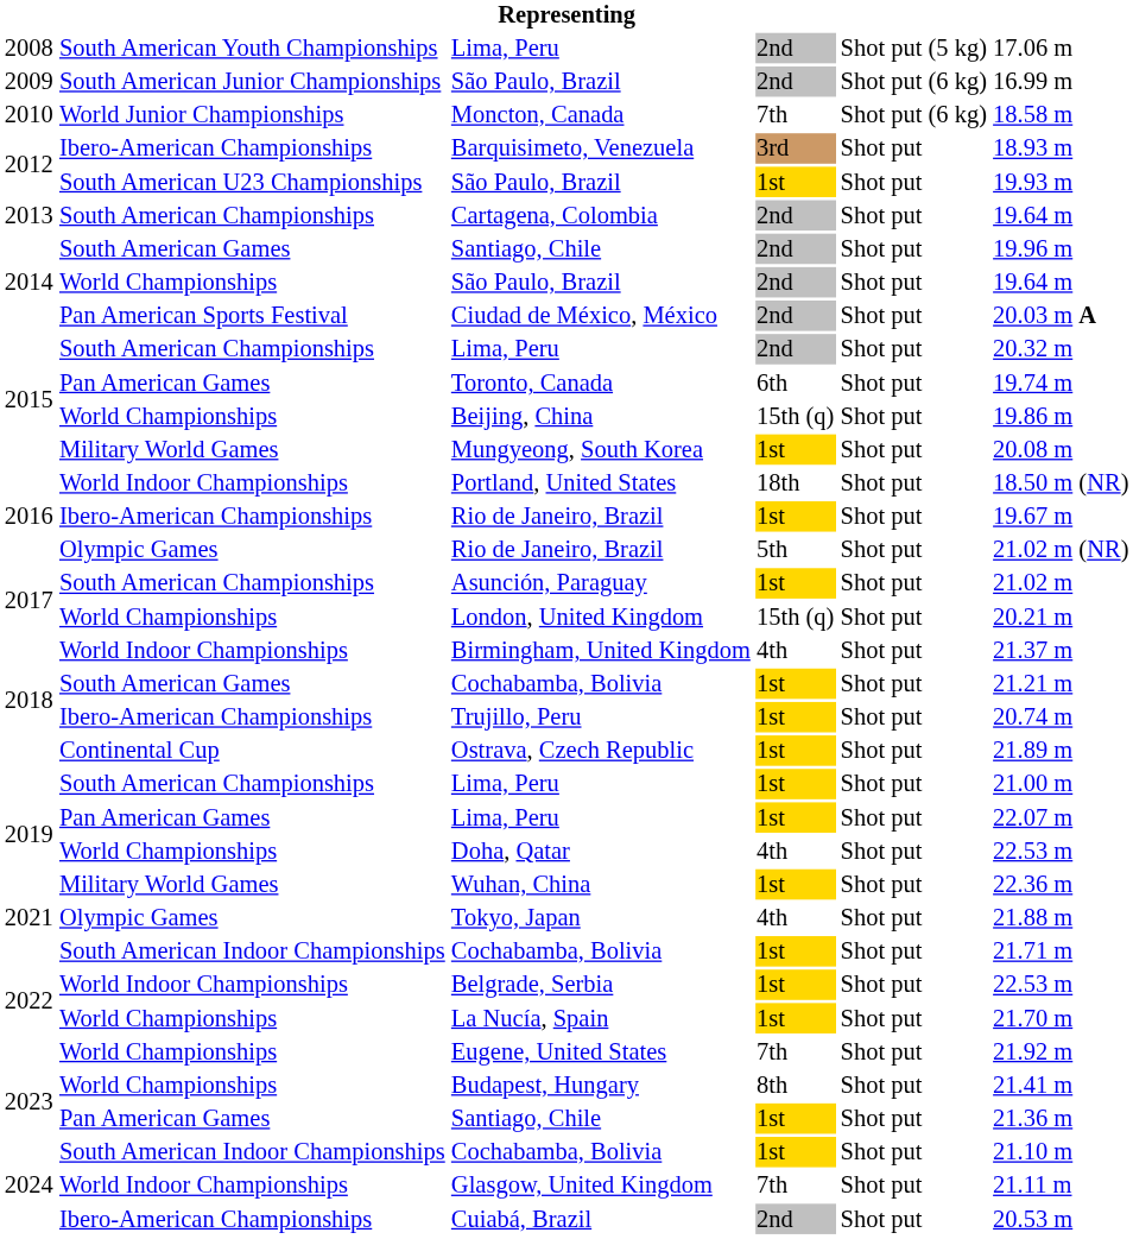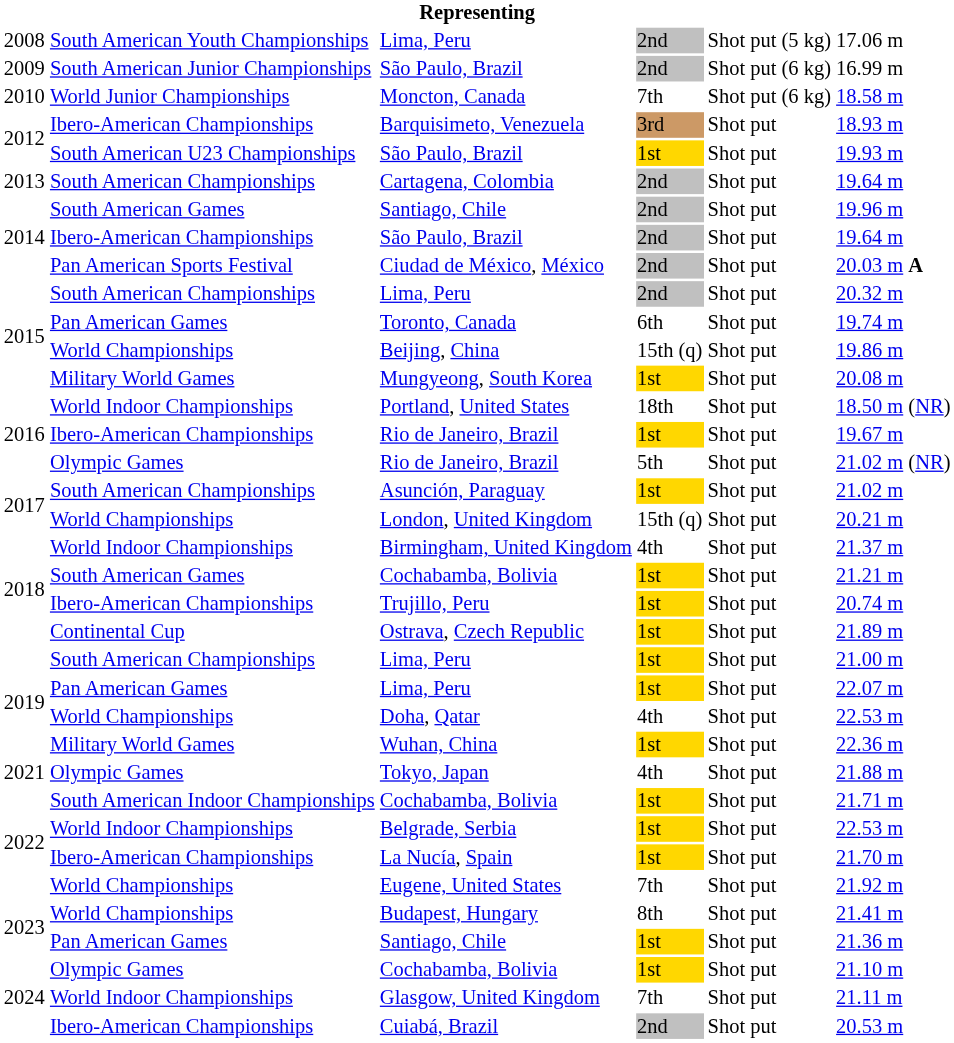2014 / São Paulo, Brazil | column 2: World Championships -> Ibero-American Championships
La Nucía, Spain | column 2: World Championships -> Ibero-American Championships
2024 / Cochabamba, Bolivia | column 2: South American Indoor Championships -> Olympic Games
